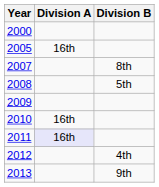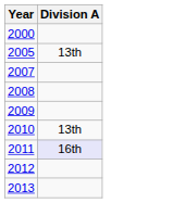- column: Division B | 8th | 5th | 4th | 9th
2005 | Division A: 16th -> 13th
2010 | Division A: 16th -> 13th
